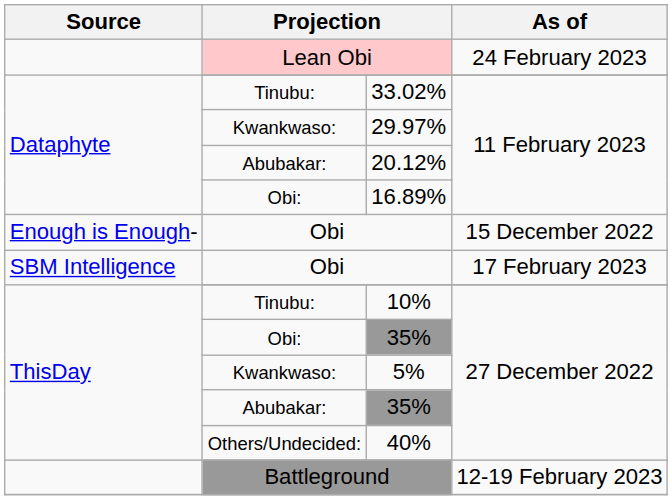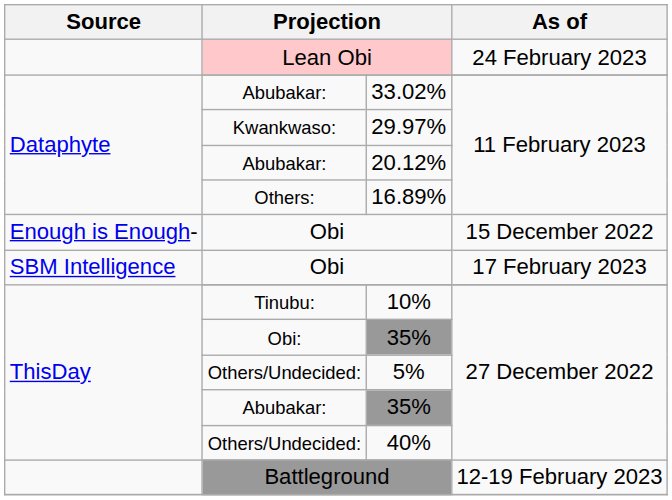33.02% | column 2: Tinubu: -> Abubakar:
16.89% | column 2: Obi: -> Others:
5% | column 2: Kwankwaso: -> Others/Undecided:
